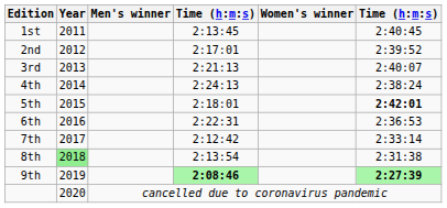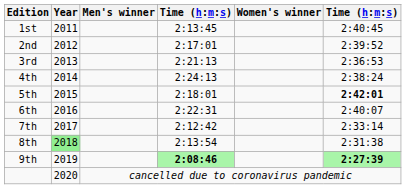3rd | column 6: 2:40:07 -> 2:36:53
6th | column 6: 2:36:53 -> 2:40:07
